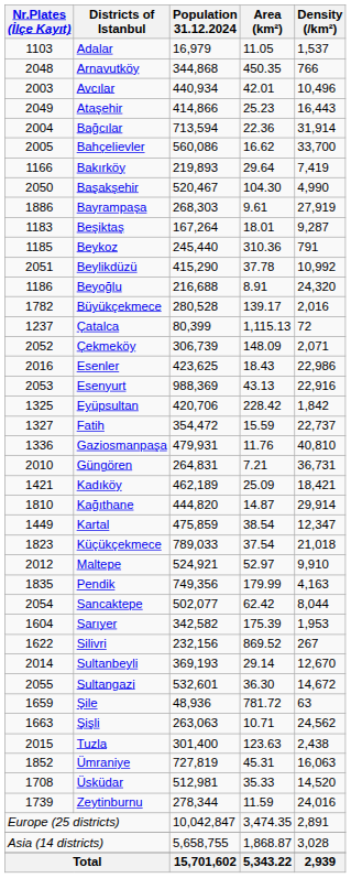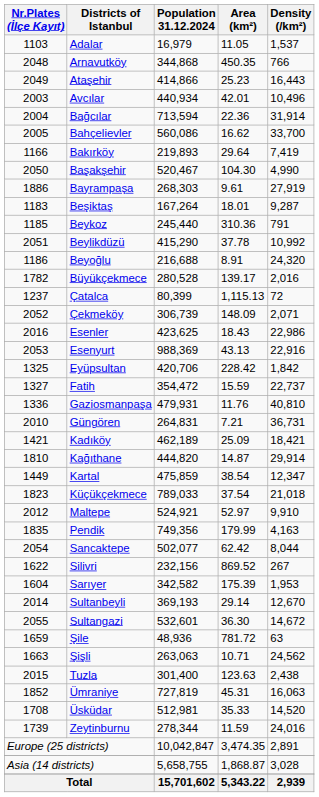rows swapped: Ataşehir <-> Avcılar
rows swapped: Sarıyer <-> Silivri
